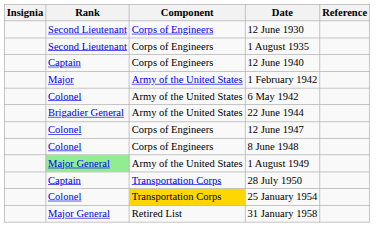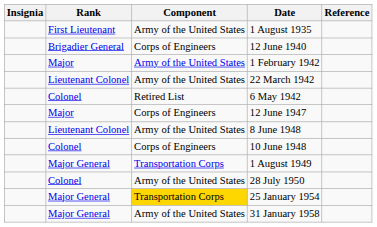- row: Second Lieutenant | Corps of Engineers | 12 June 1930
1 August 1935 | Rank: Second Lieutenant -> First Lieutenant
1 August 1935 | Component: Corps of Engineers -> Army of the United States
12 June 1940 | Rank: Captain -> Brigadier General
+ row: Lieutenant Colonel | Army of the United States | 22 March 1942
6 May 1942 | Component: Army of the United States -> Retired List
- row: Brigadier General | Army of the United States | 22 June 1944
12 June 1947 | Rank: Colonel -> Major
8 June 1948 | Rank: Colonel -> Lieutenant Colonel
8 June 1948 | Component: Corps of Engineers -> Army of the United States
+ row: Colonel | Corps of Engineers | 10 June 1948
1 August 1949 | Rank: lightgreen background -> no background
1 August 1949 | Component: Army of the United States -> Transportation Corps
28 July 1950 | Rank: Captain -> Colonel
28 July 1950 | Component: Transportation Corps -> Army of the United States
25 January 1954 | Rank: Colonel -> Major General
31 January 1958 | Component: Retired List -> Army of the United States
